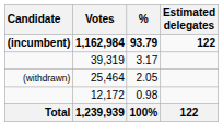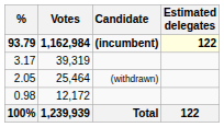columns swapped: Candidate <-> %
1,162,984 | Estimated delegates: no background -> lightyellow background
